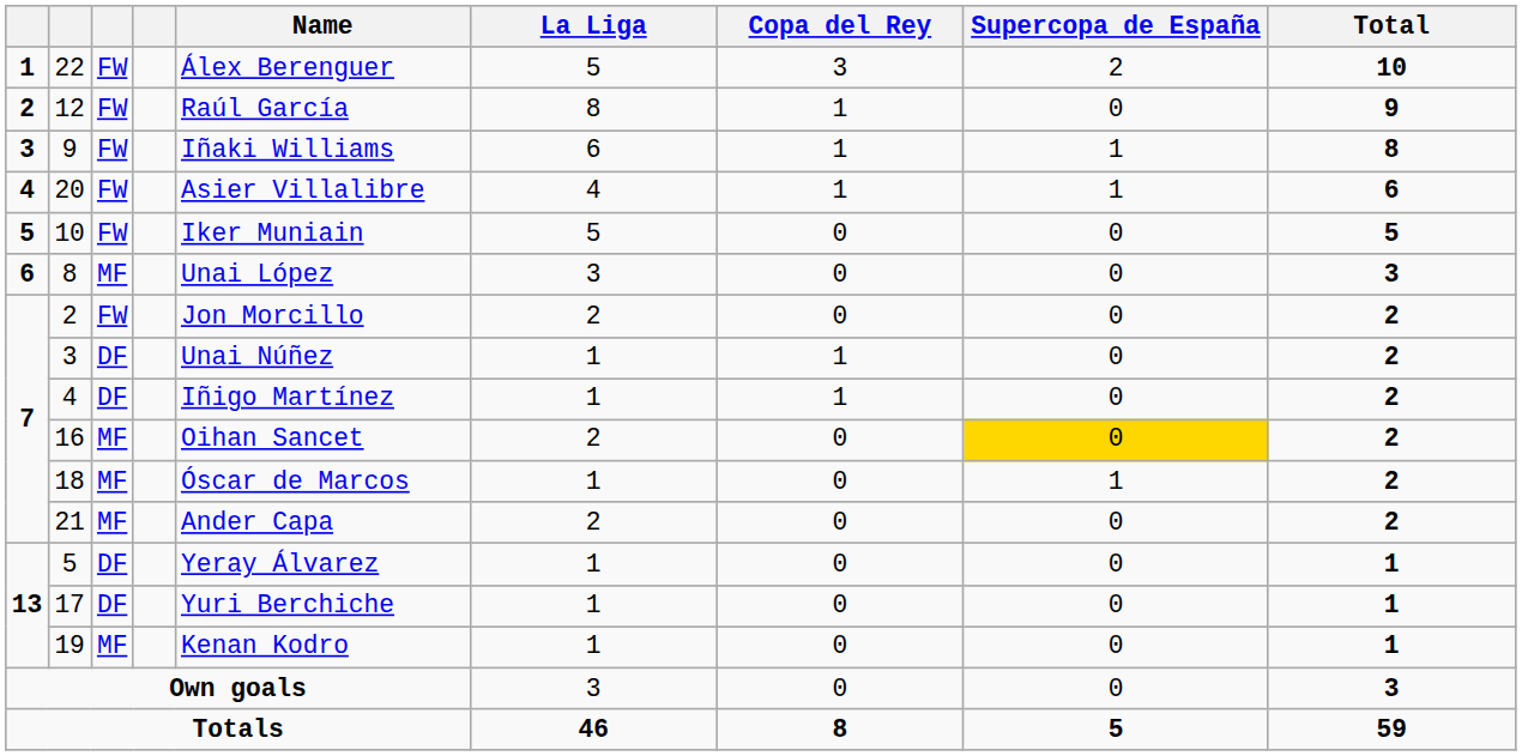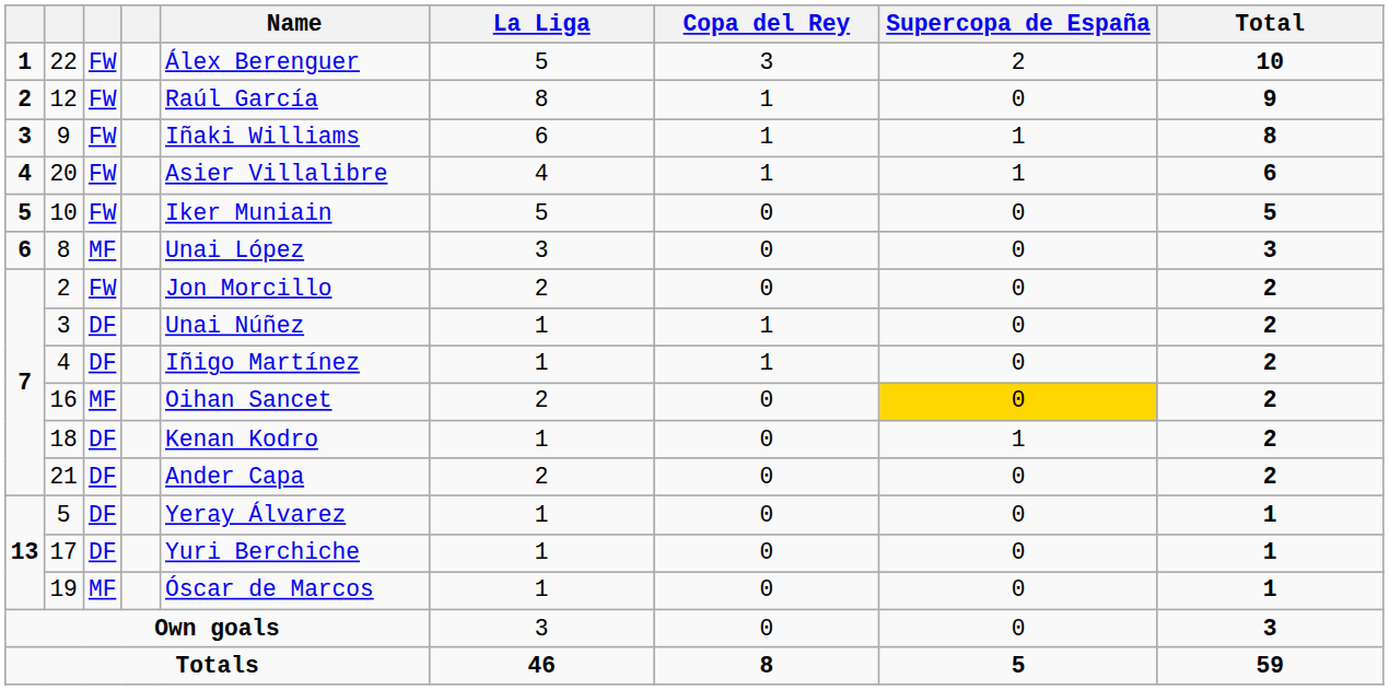18 | column 3: MF -> DF
18 | Name: Óscar de Marcos -> Kenan Kodro
21 | column 3: MF -> DF
19 | Name: Kenan Kodro -> Óscar de Marcos
